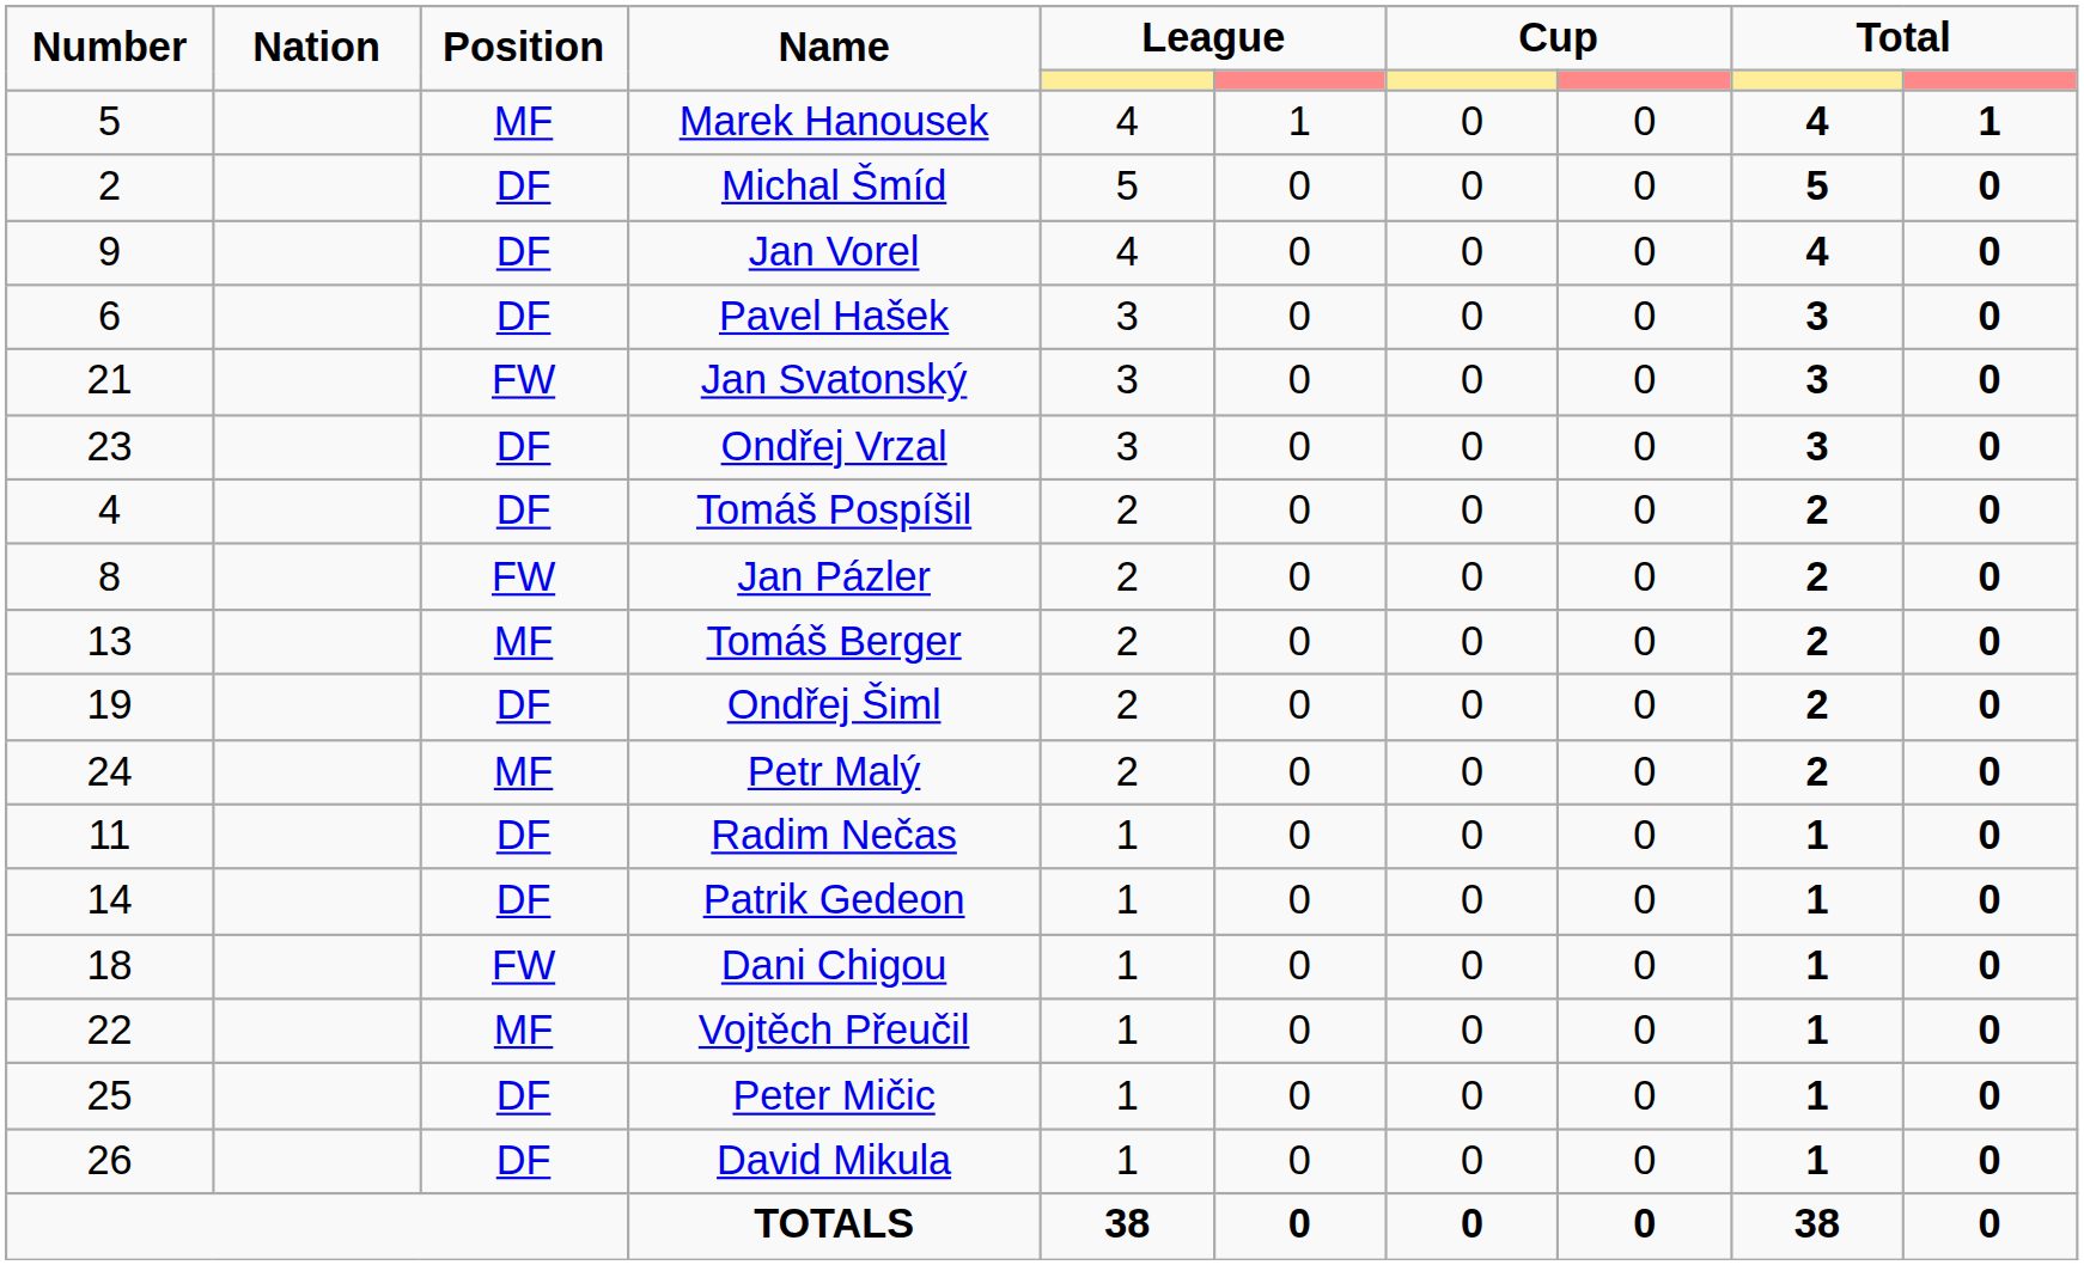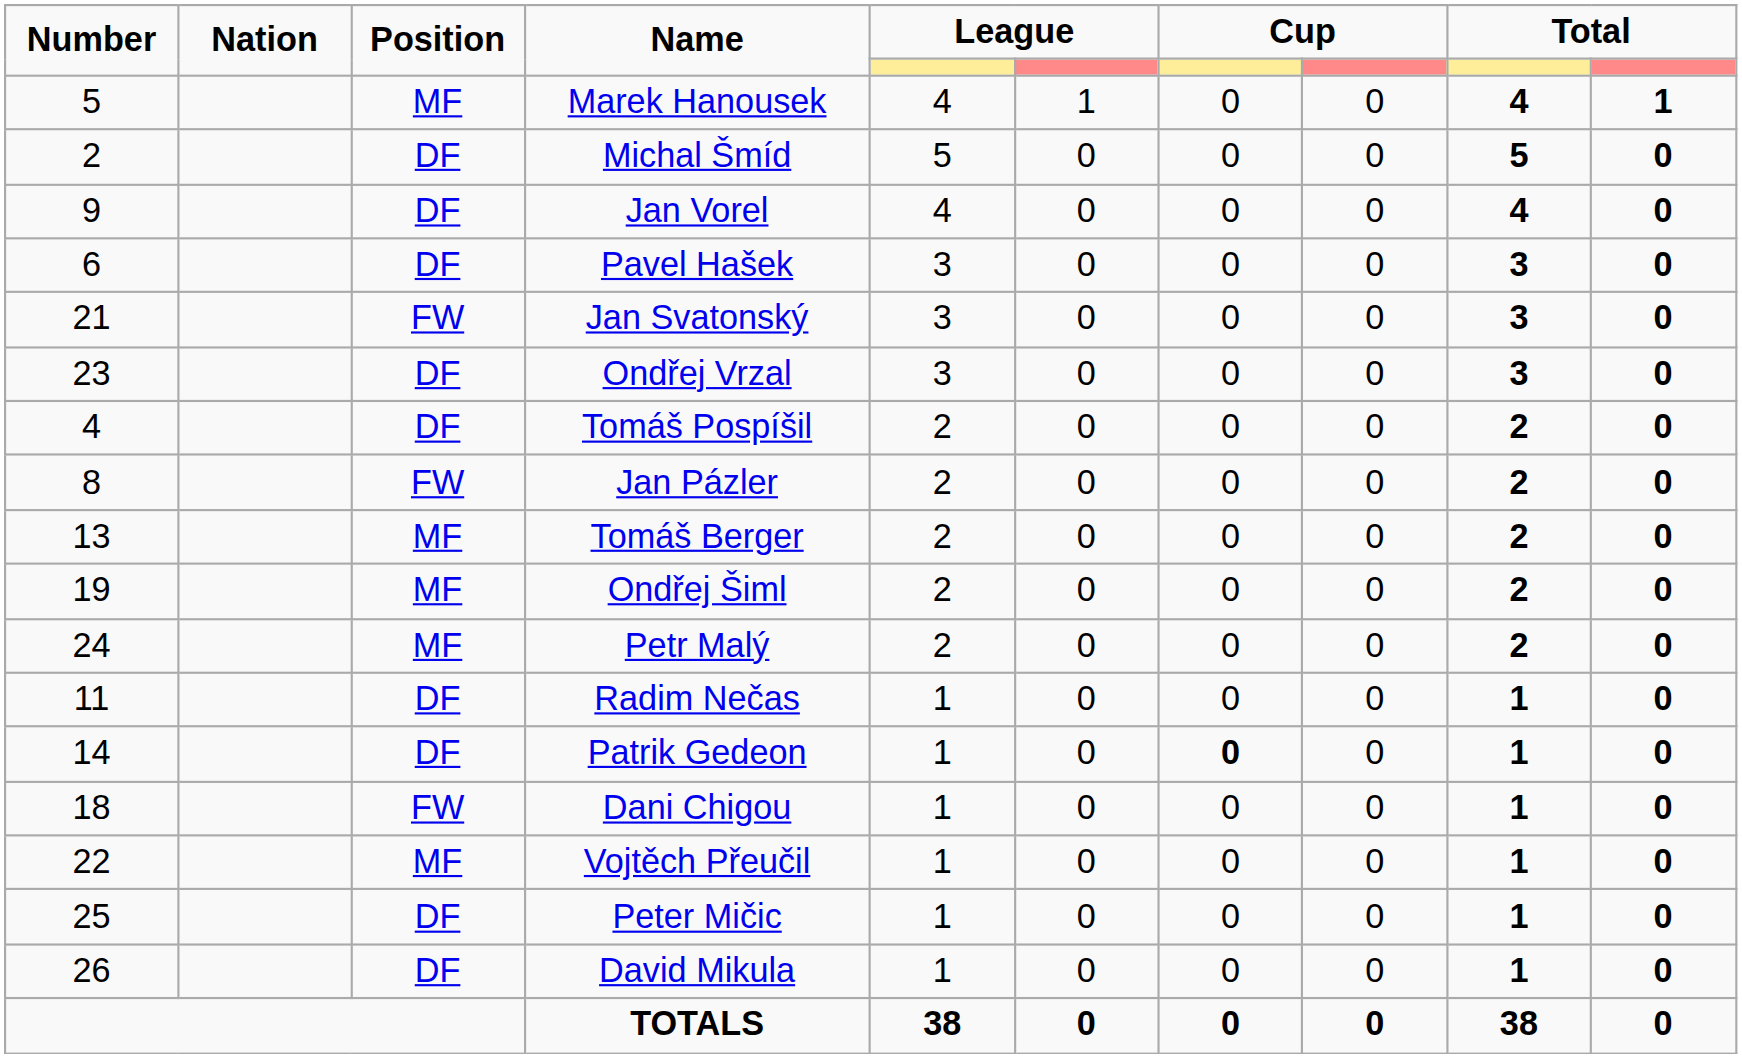Ondřej Šiml | Position: DF -> MF
Patrik Gedeon | column 7: normal -> bold
